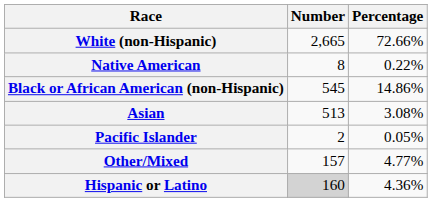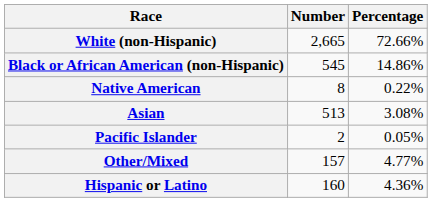rows swapped: Black or African American (non-Hispanic) <-> Native American
Hispanic or Latino | Number: lightgrey background -> no background
